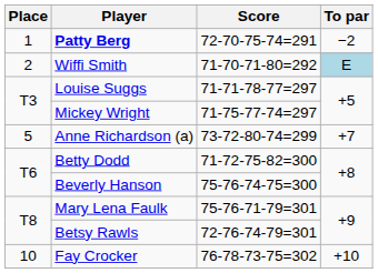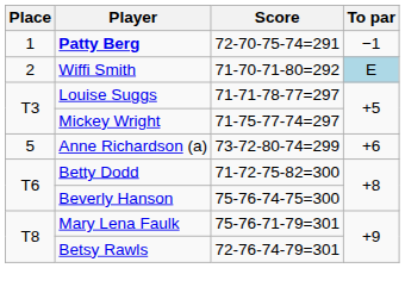Patty Berg | To par: −2 -> −1
Anne Richardson (a) | To par: +7 -> +6
- row: 10 | Fay Crocker | 76-78-73-75=302 | +10
